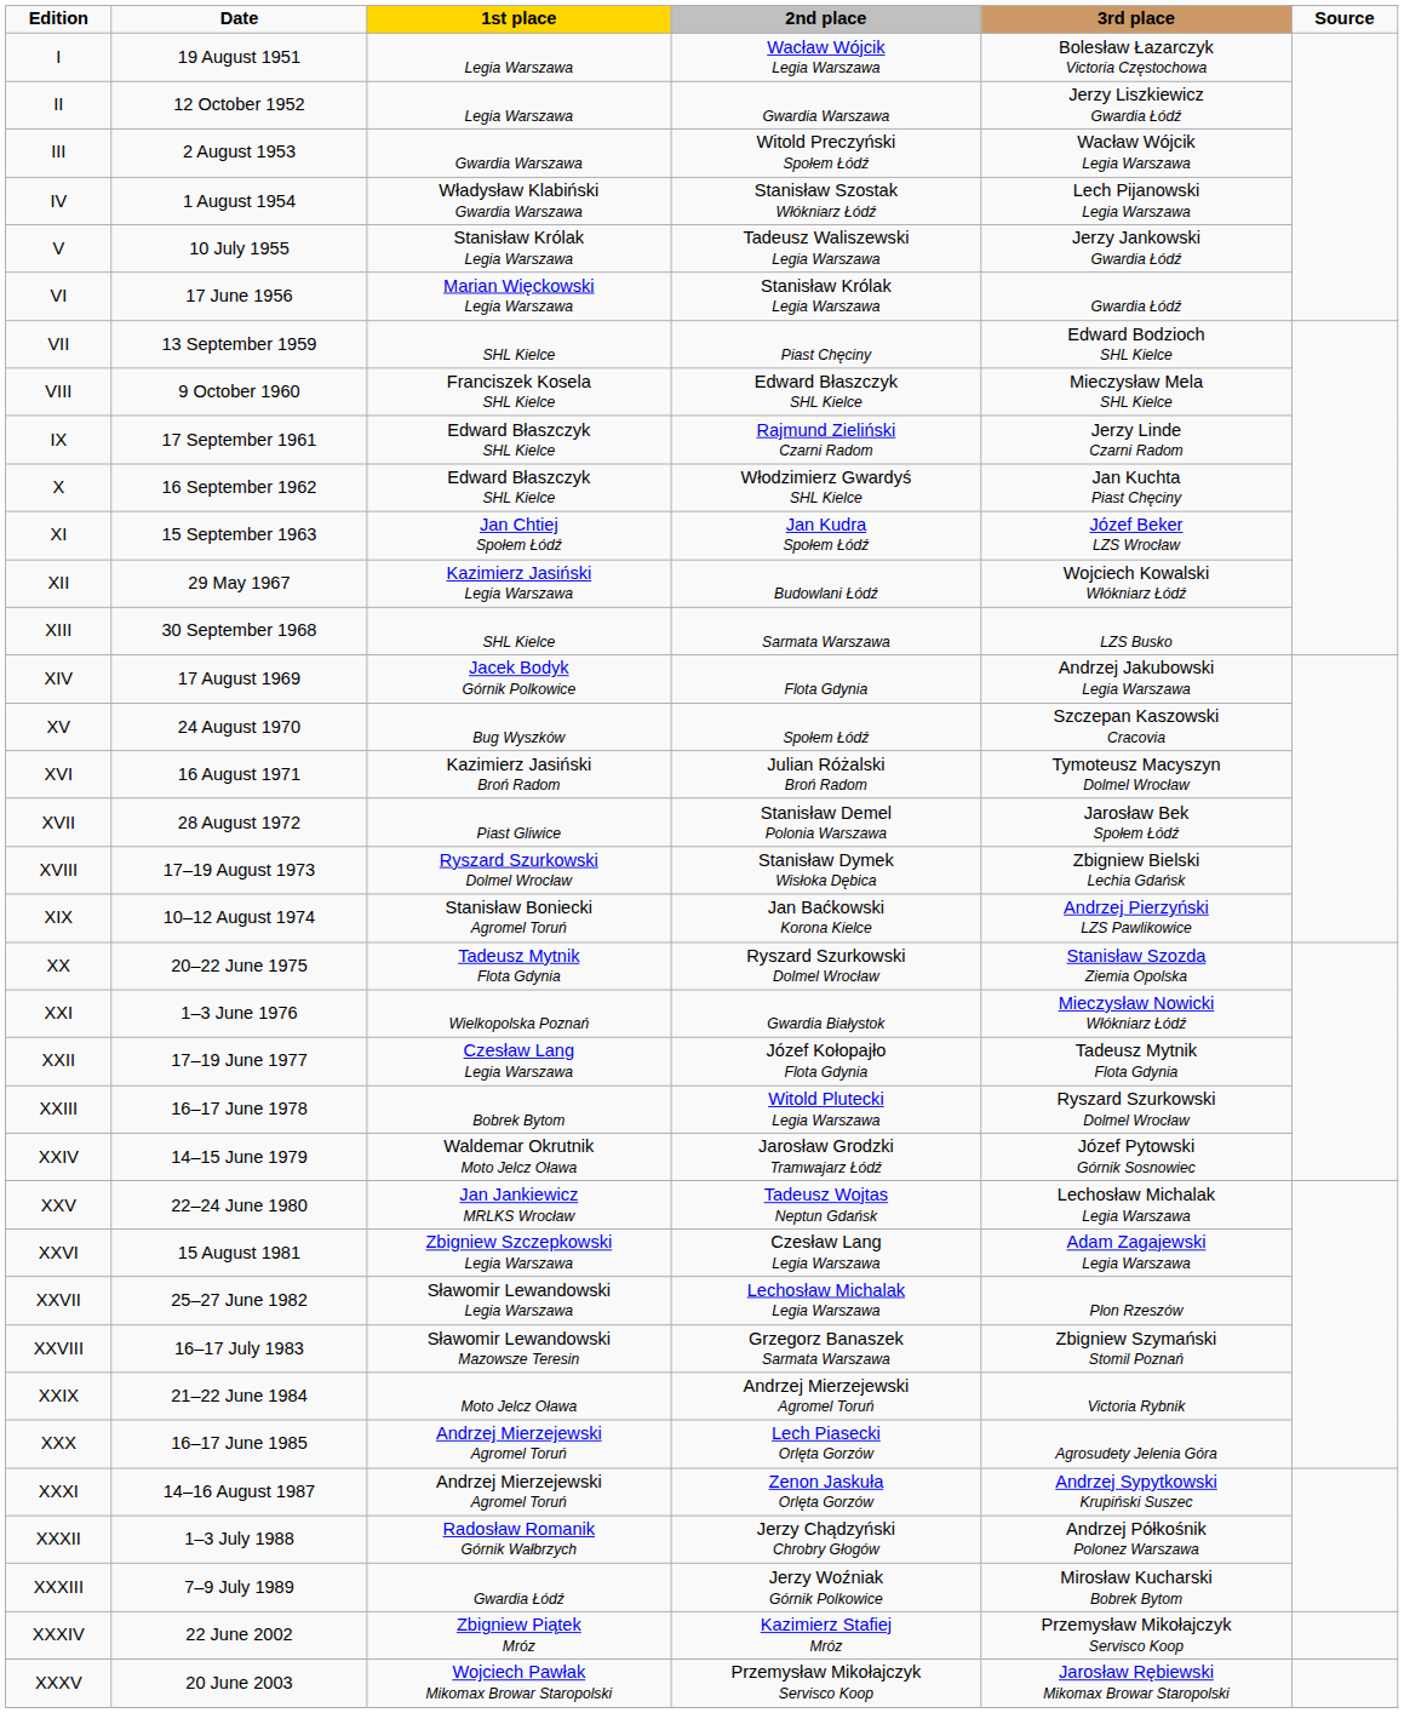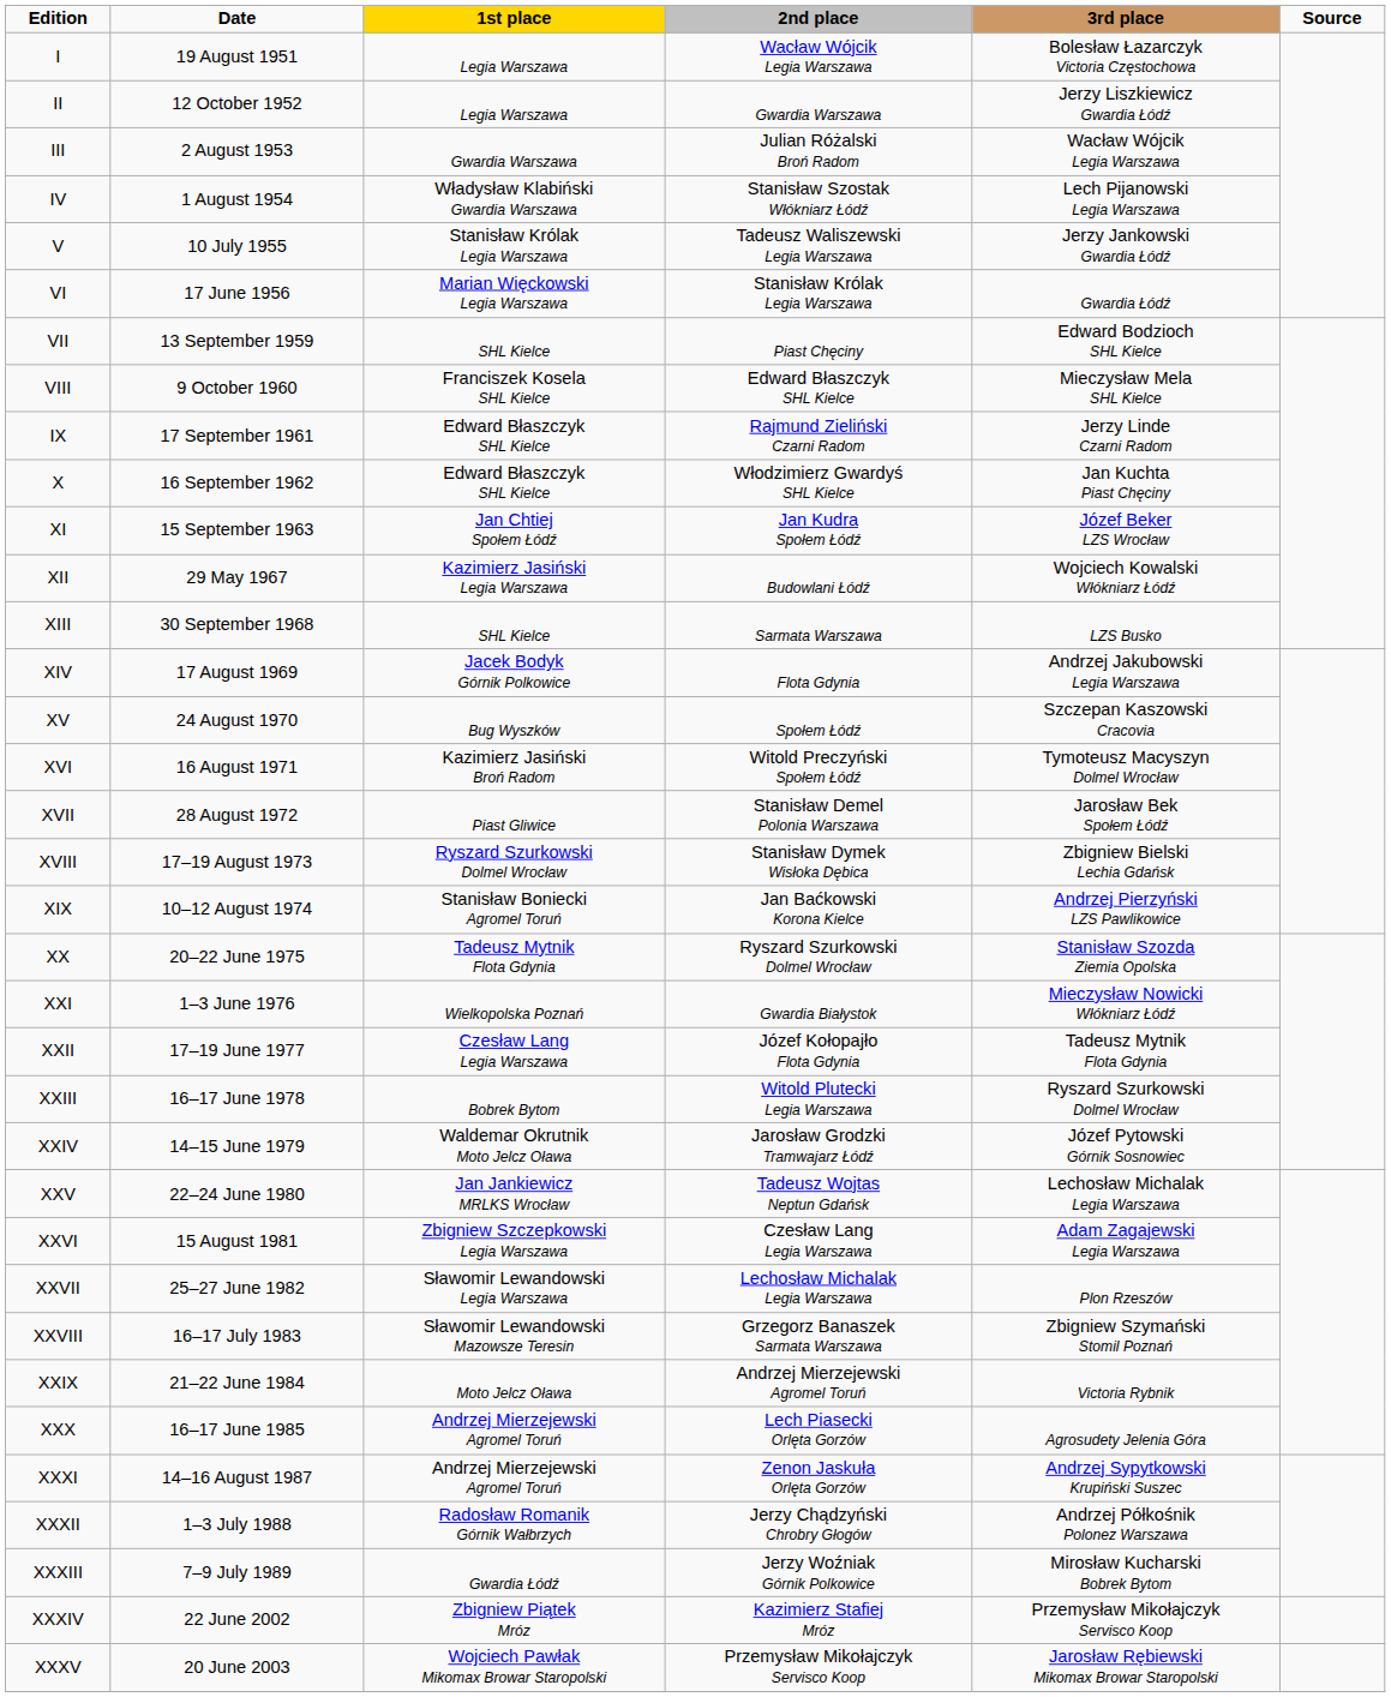III | 2nd place: Witold Preczyński Społem Łódź -> Julian Różalski Broń Radom
XVI | 2nd place: Julian Różalski Broń Radom -> Witold Preczyński Społem Łódź
